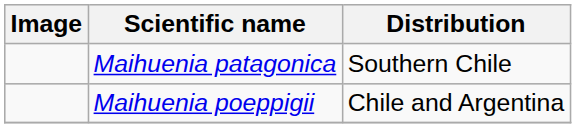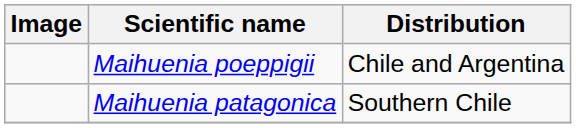rows swapped: Maihuenia patagonica <-> Maihuenia poeppigii
